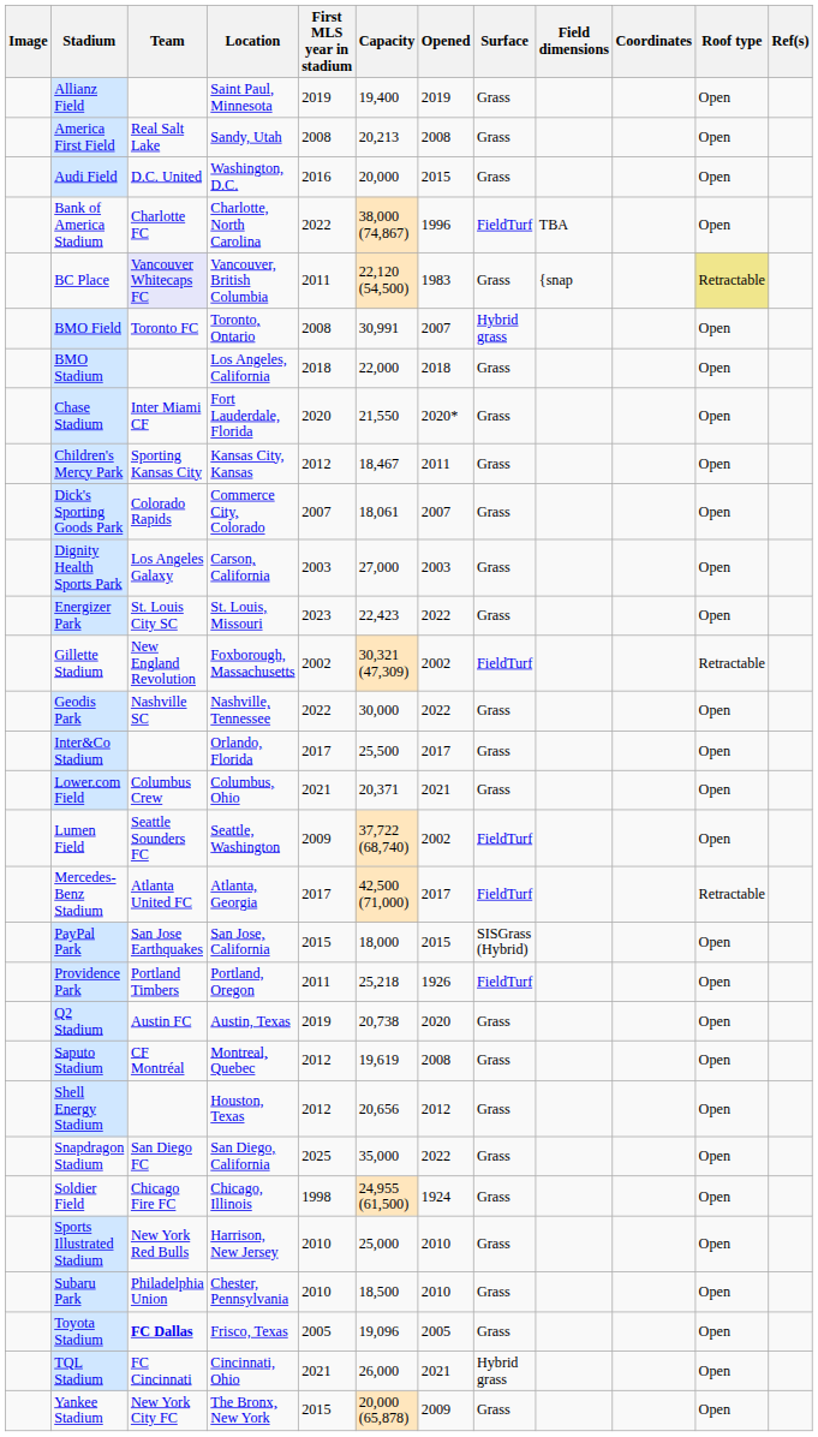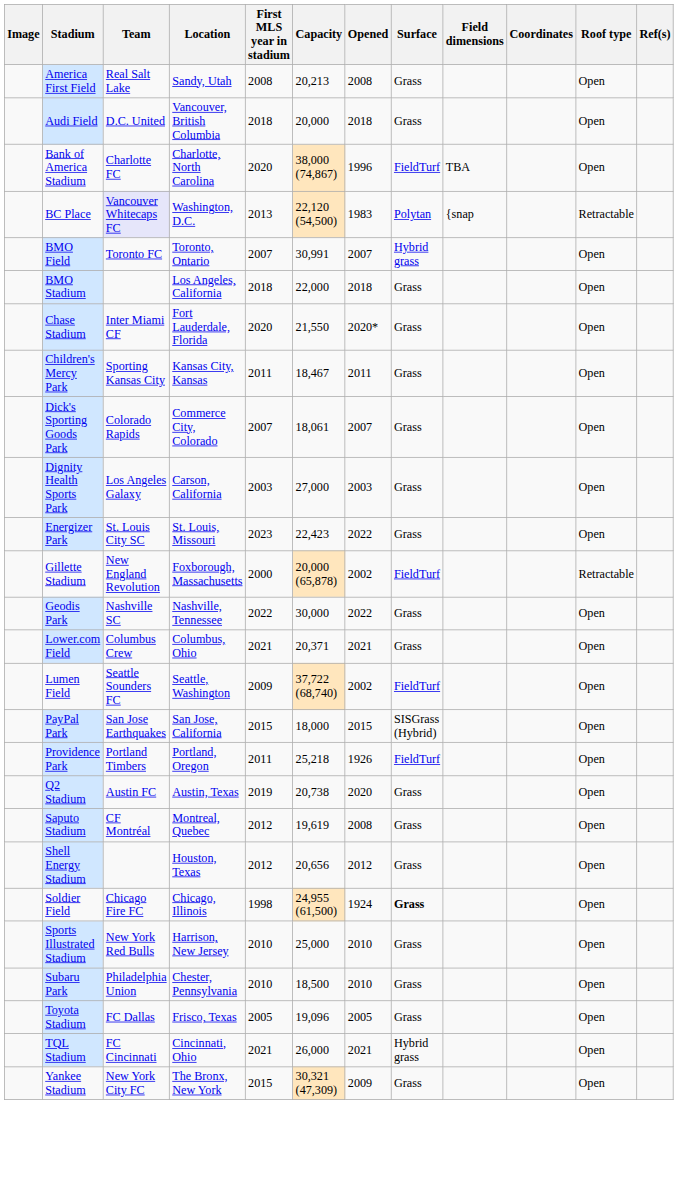- row: Allianz Field | Saint Paul, Minnesota | 2019 | 19,400 | 2019 | Grass | Open
Audi Field | Location: Washington, D.C. -> Vancouver, British Columbia
Audi Field | First MLS year in stadium: 2016 -> 2018
Audi Field | Opened: 2015 -> 2018
Bank of America Stadium | First MLS year in stadium: 2022 -> 2020
BC Place | Location: Vancouver, British Columbia -> Washington, D.C.
BC Place | First MLS year in stadium: 2011 -> 2013
BC Place | Surface: Grass -> Polytan
BC Place | Roof type: khaki background -> no background
BMO Field | First MLS year in stadium: 2008 -> 2007
Children's Mercy Park | First MLS year in stadium: 2012 -> 2011
Gillette Stadium | First MLS year in stadium: 2002 -> 2000
Gillette Stadium | Capacity: 30,321 (47,309) -> 20,000 (65,878)
- row: Inter&Co Stadium | Orlando, Florida | 2017 | 25,500 | 2017 | Grass | Open
- row: Mercedes-Benz Stadium | Atlanta United FC | Atlanta, Georgia | 2017 | 42,500 (71,000) | 2017 | FieldTurf | Retractable
- row: Snapdragon Stadium | San Diego FC | San Diego, California | 2025 | 35,000 | 2022 | Grass | Open
Soldier Field | Surface: normal -> bold
Toyota Stadium | Team: bold -> normal
Yankee Stadium | Capacity: 20,000 (65,878) -> 30,321 (47,309)
